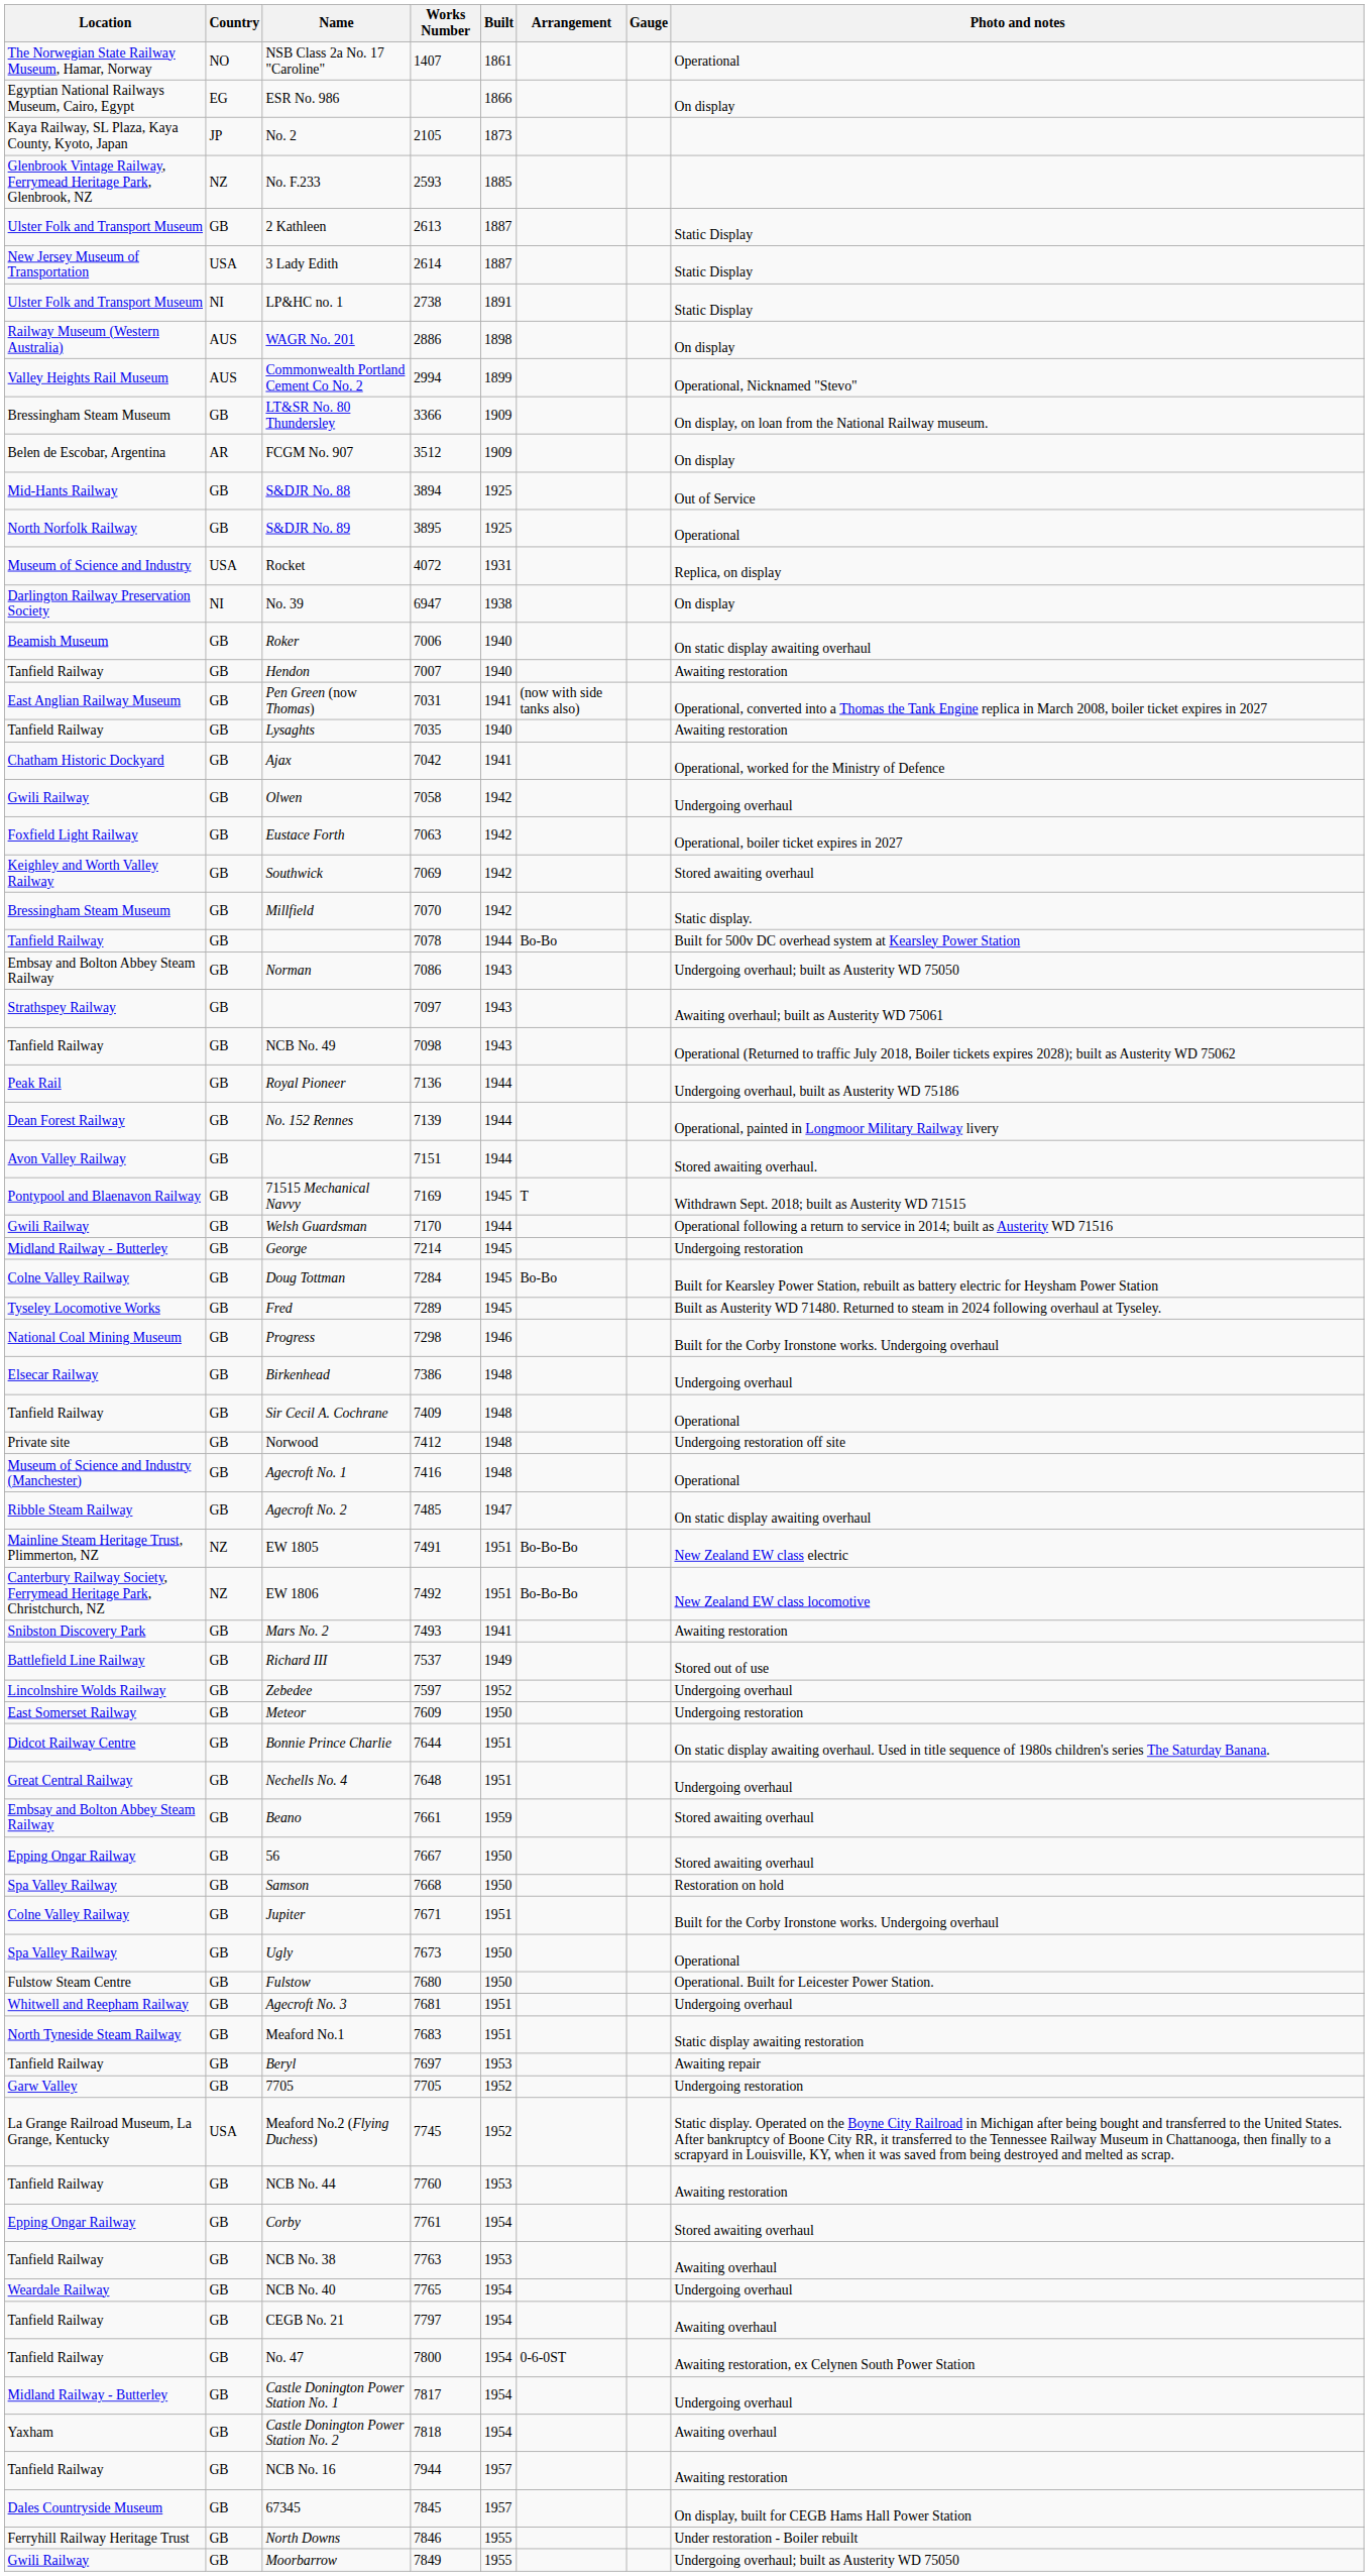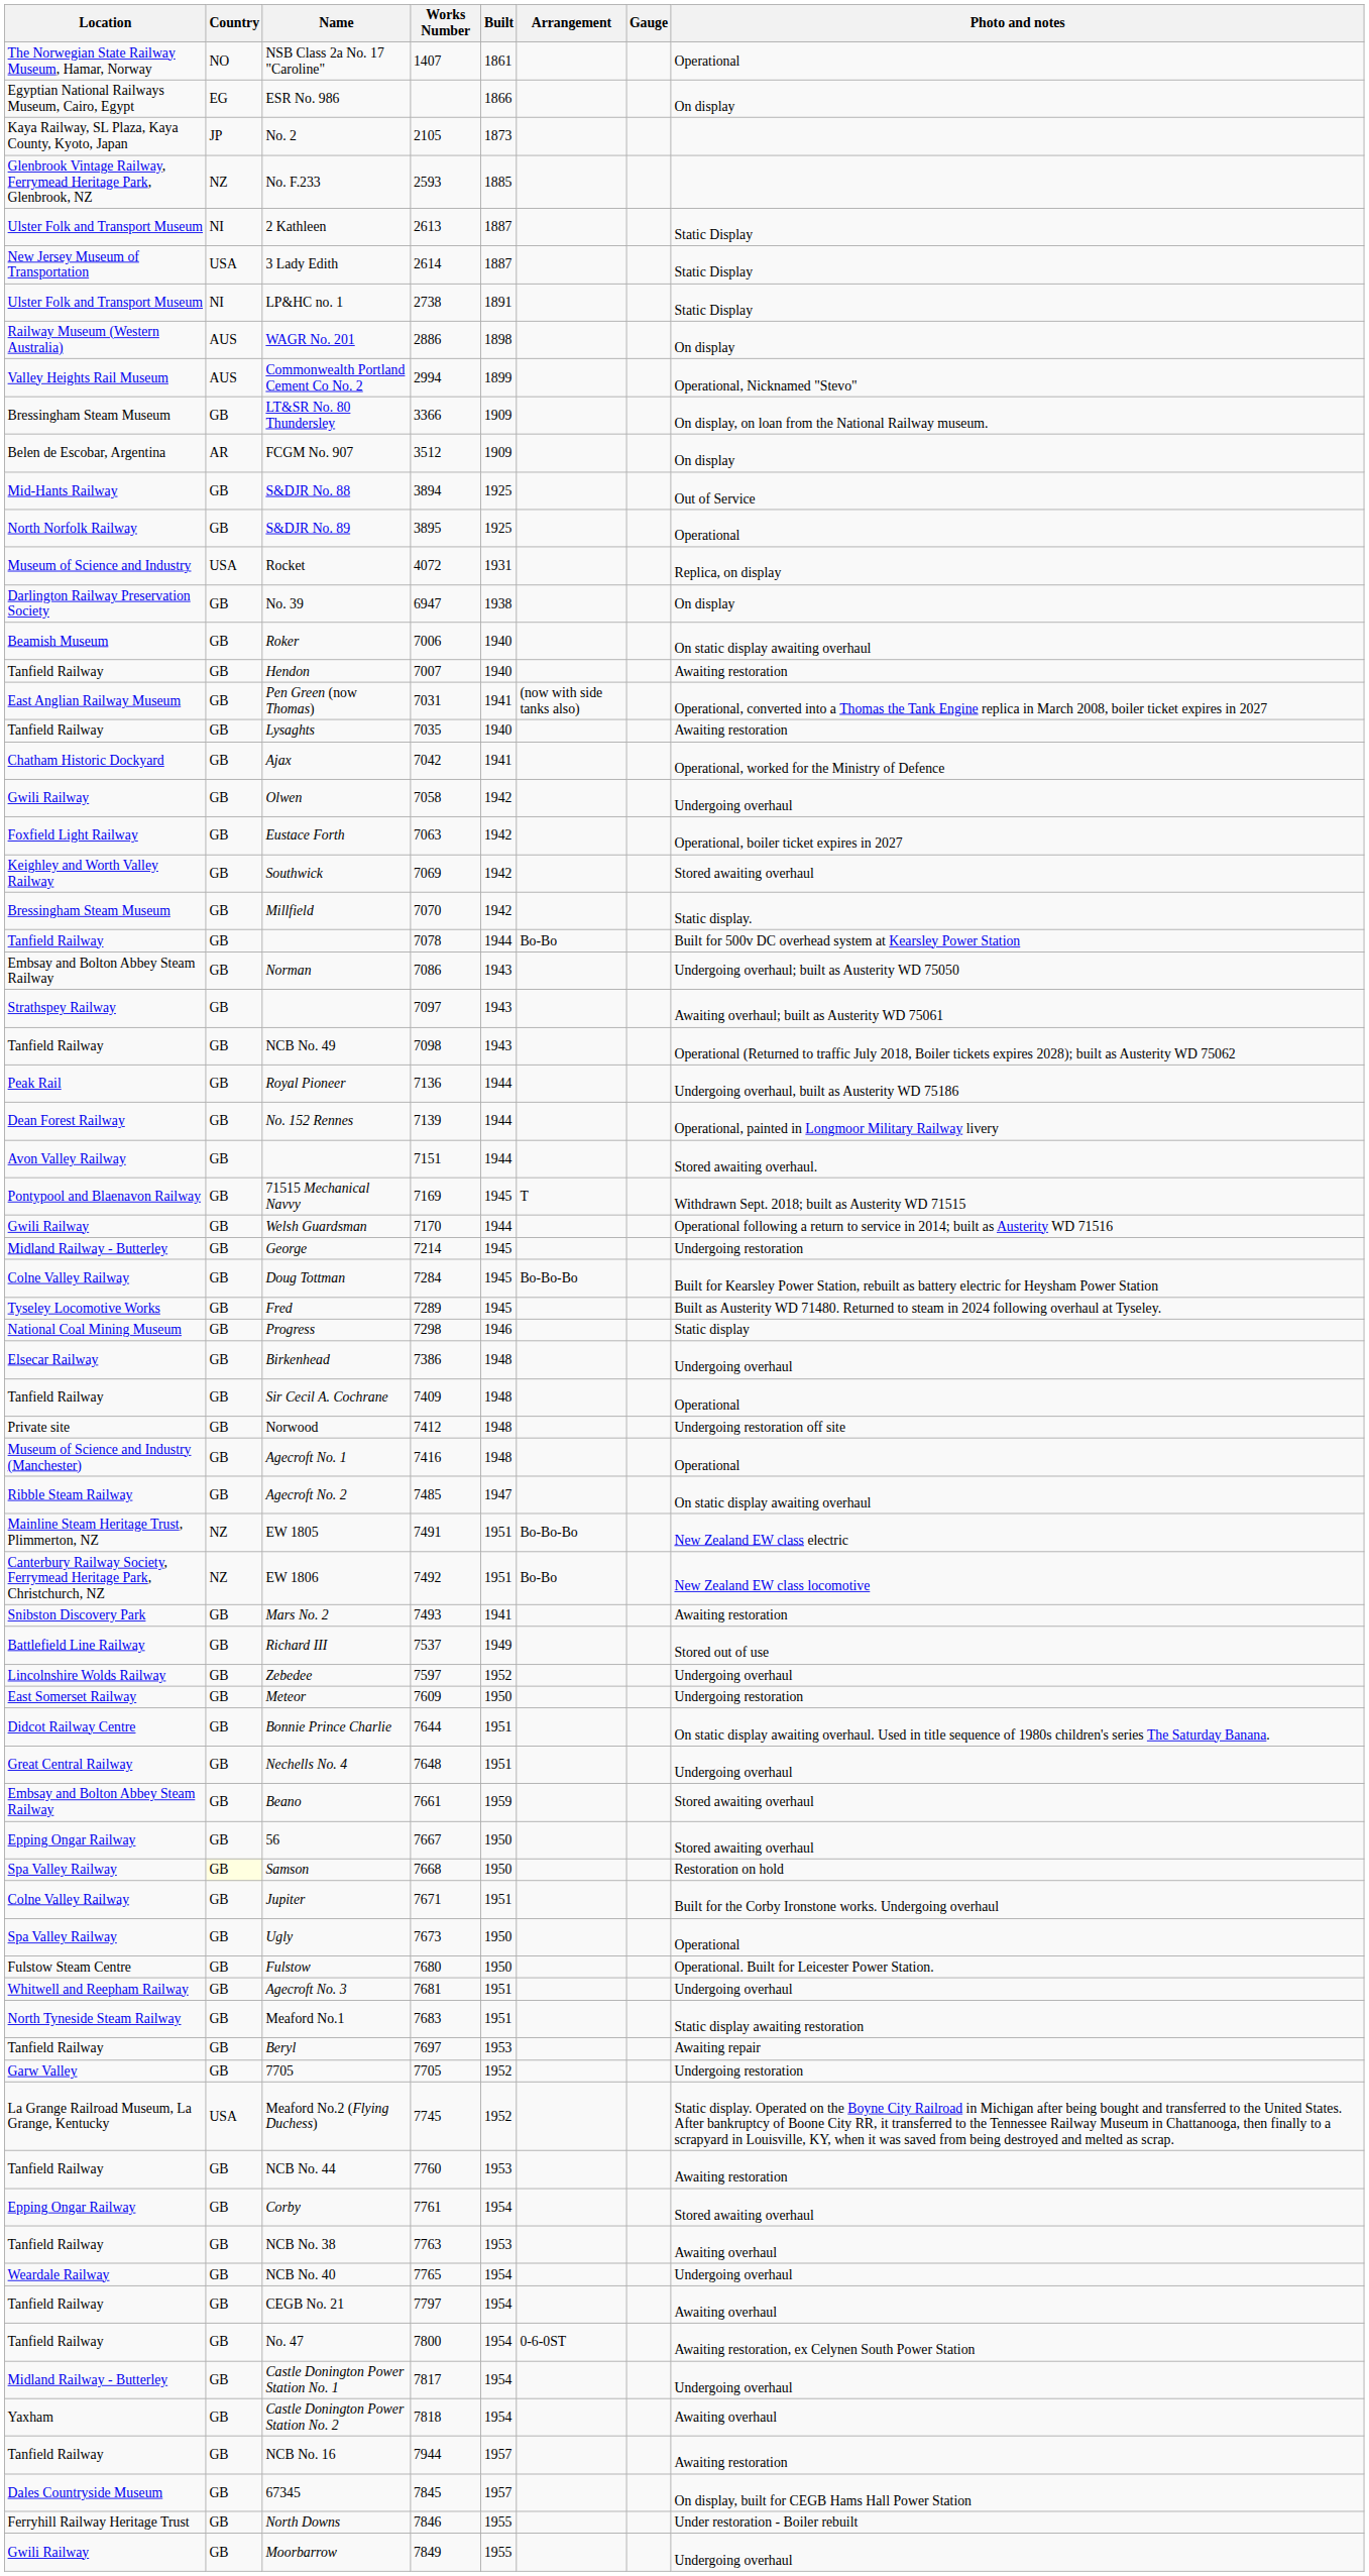2 Kathleen | Country: GB -> NI
No. 39 | Country: NI -> GB
Doug Tottman | Arrangement: Bo-Bo -> Bo-Bo-Bo
Progress | Photo and notes: Built for the Corby Ironstone works. Undergoing overhaul -> Static display
EW 1806 | Arrangement: Bo-Bo-Bo -> Bo-Bo
Samson | Country: no background -> lightyellow background
Moorbarrow | Photo and notes: Undergoing overhaul; built as Austerity WD 75050 -> Undergoing overhaul
